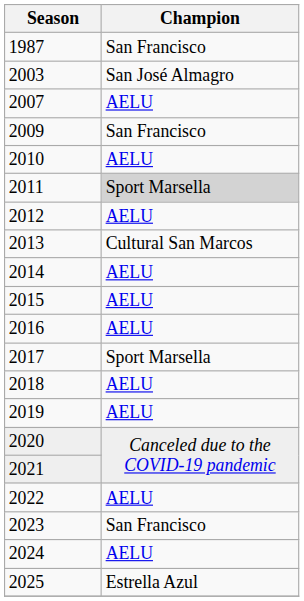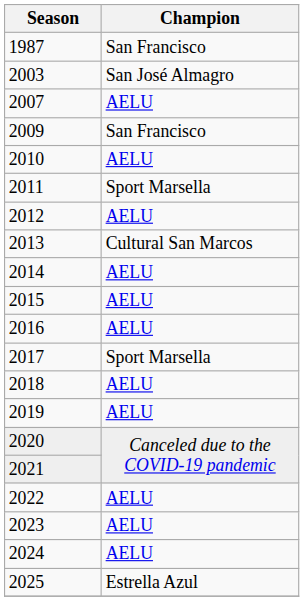2011 | Champion: lightgrey background -> no background
2023 | Champion: San Francisco -> AELU
